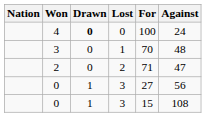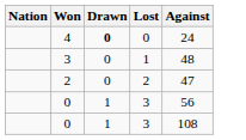- column: For | 100 | 70 | 71 | 27 | 15
